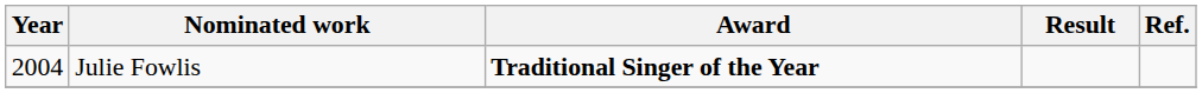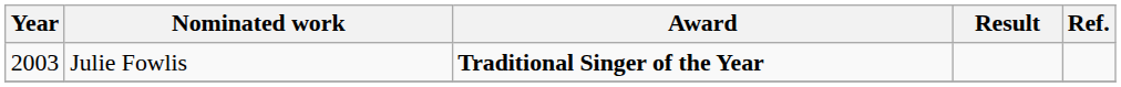Julie Fowlis | Year: 2004 -> 2003
